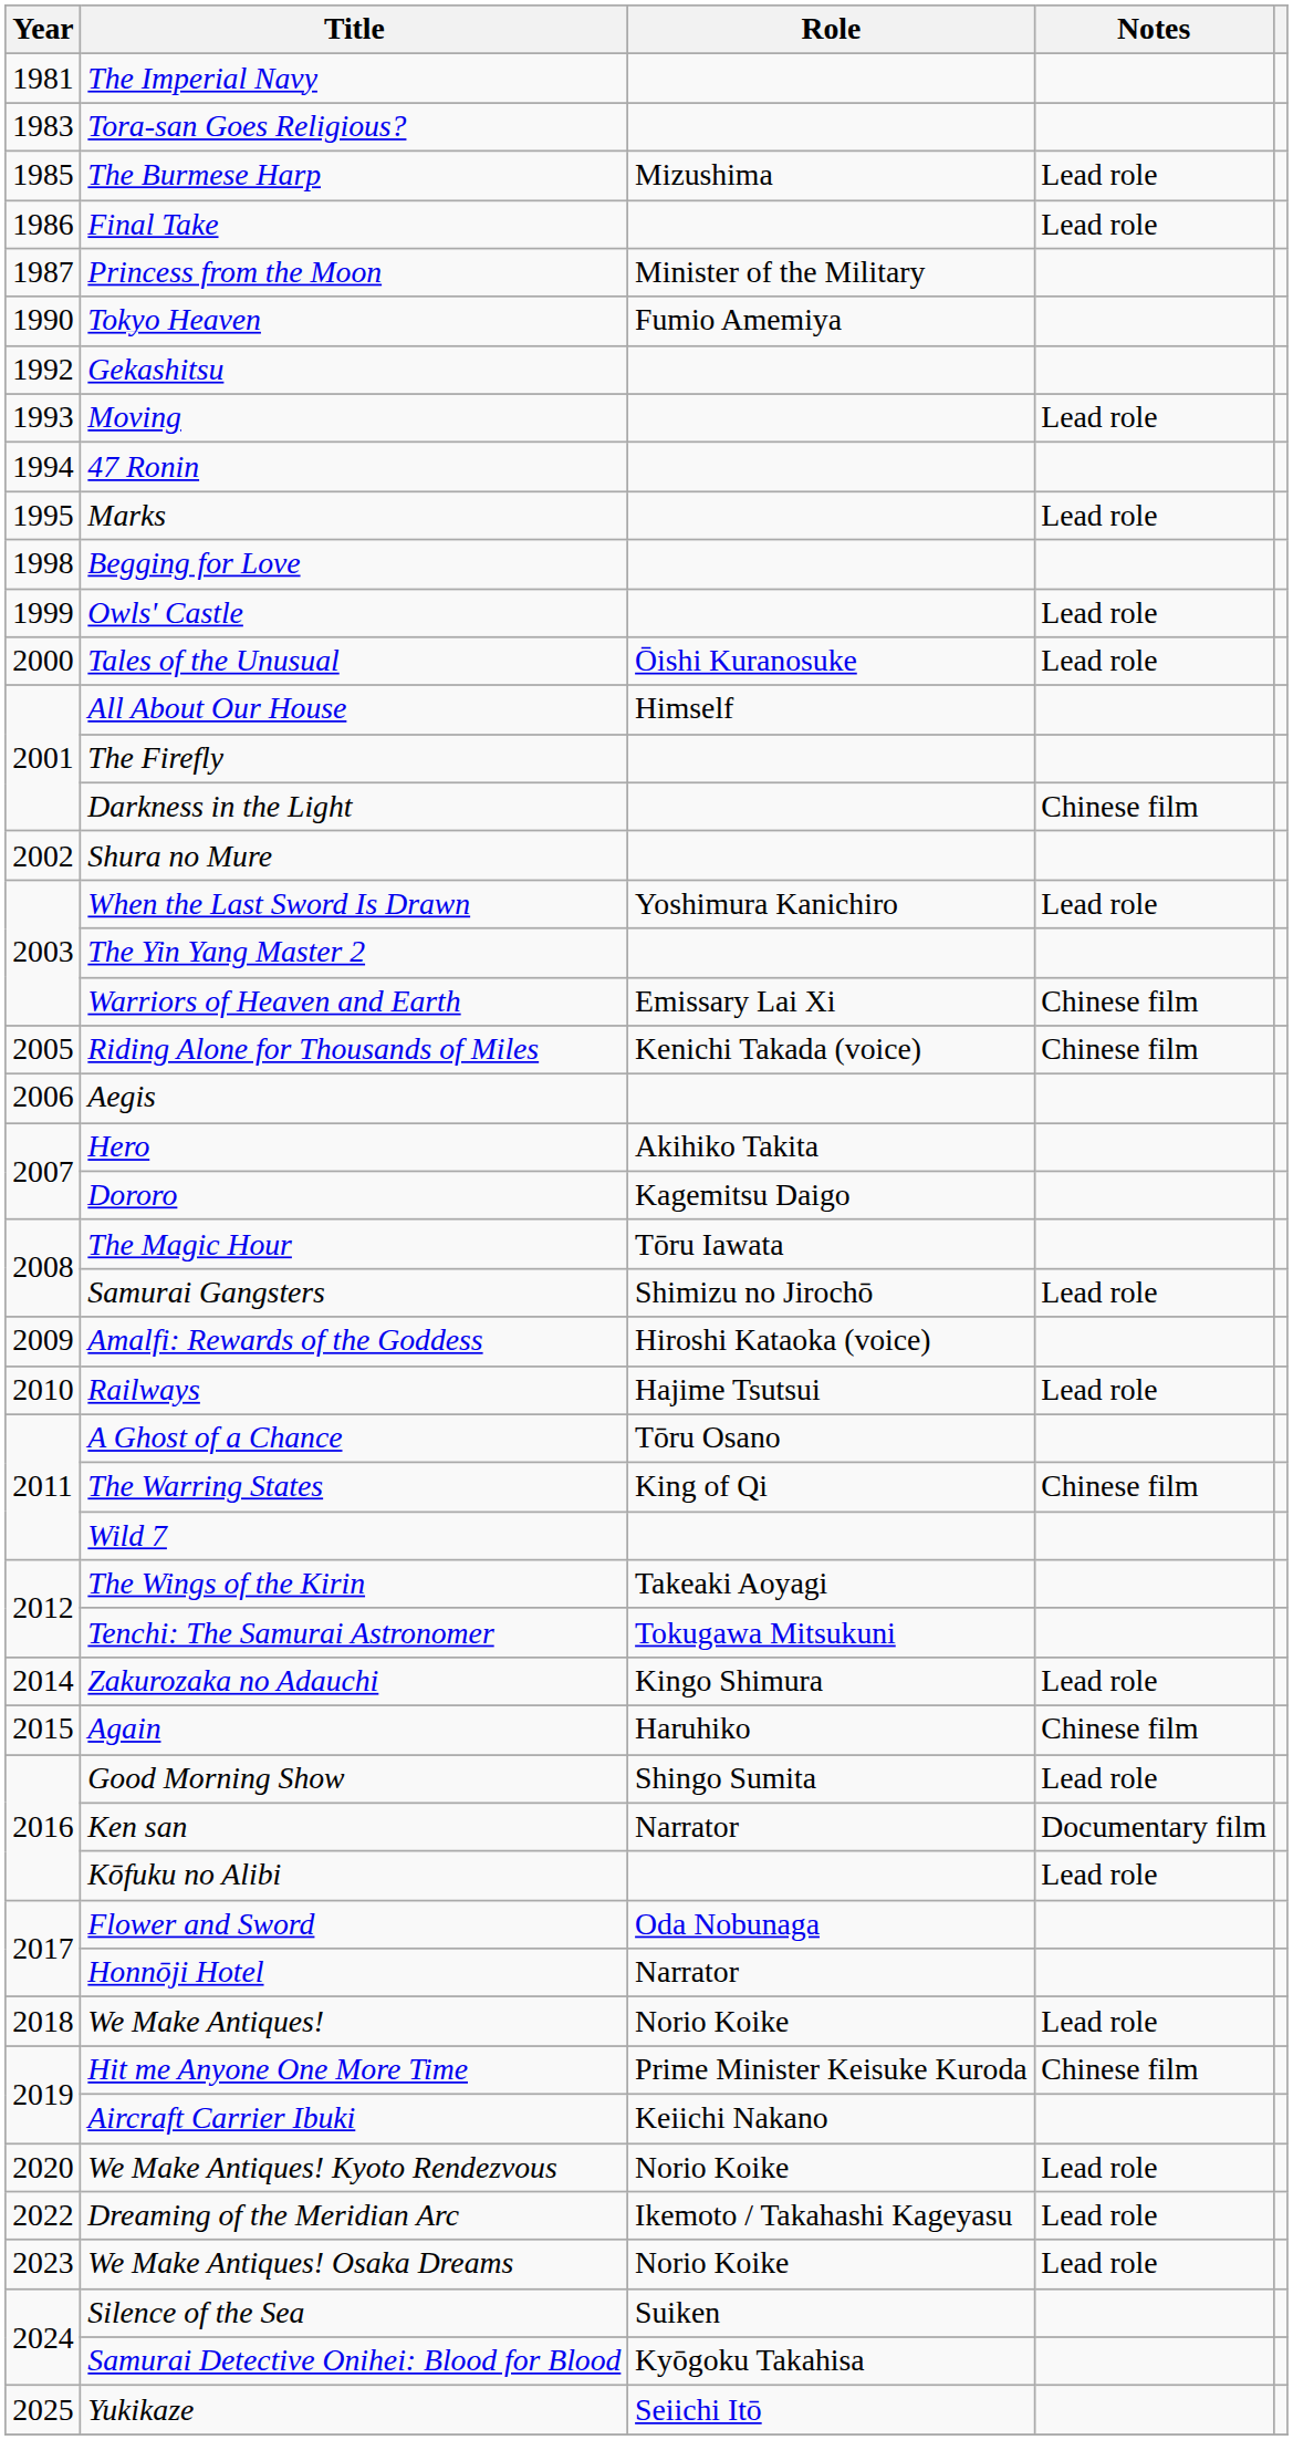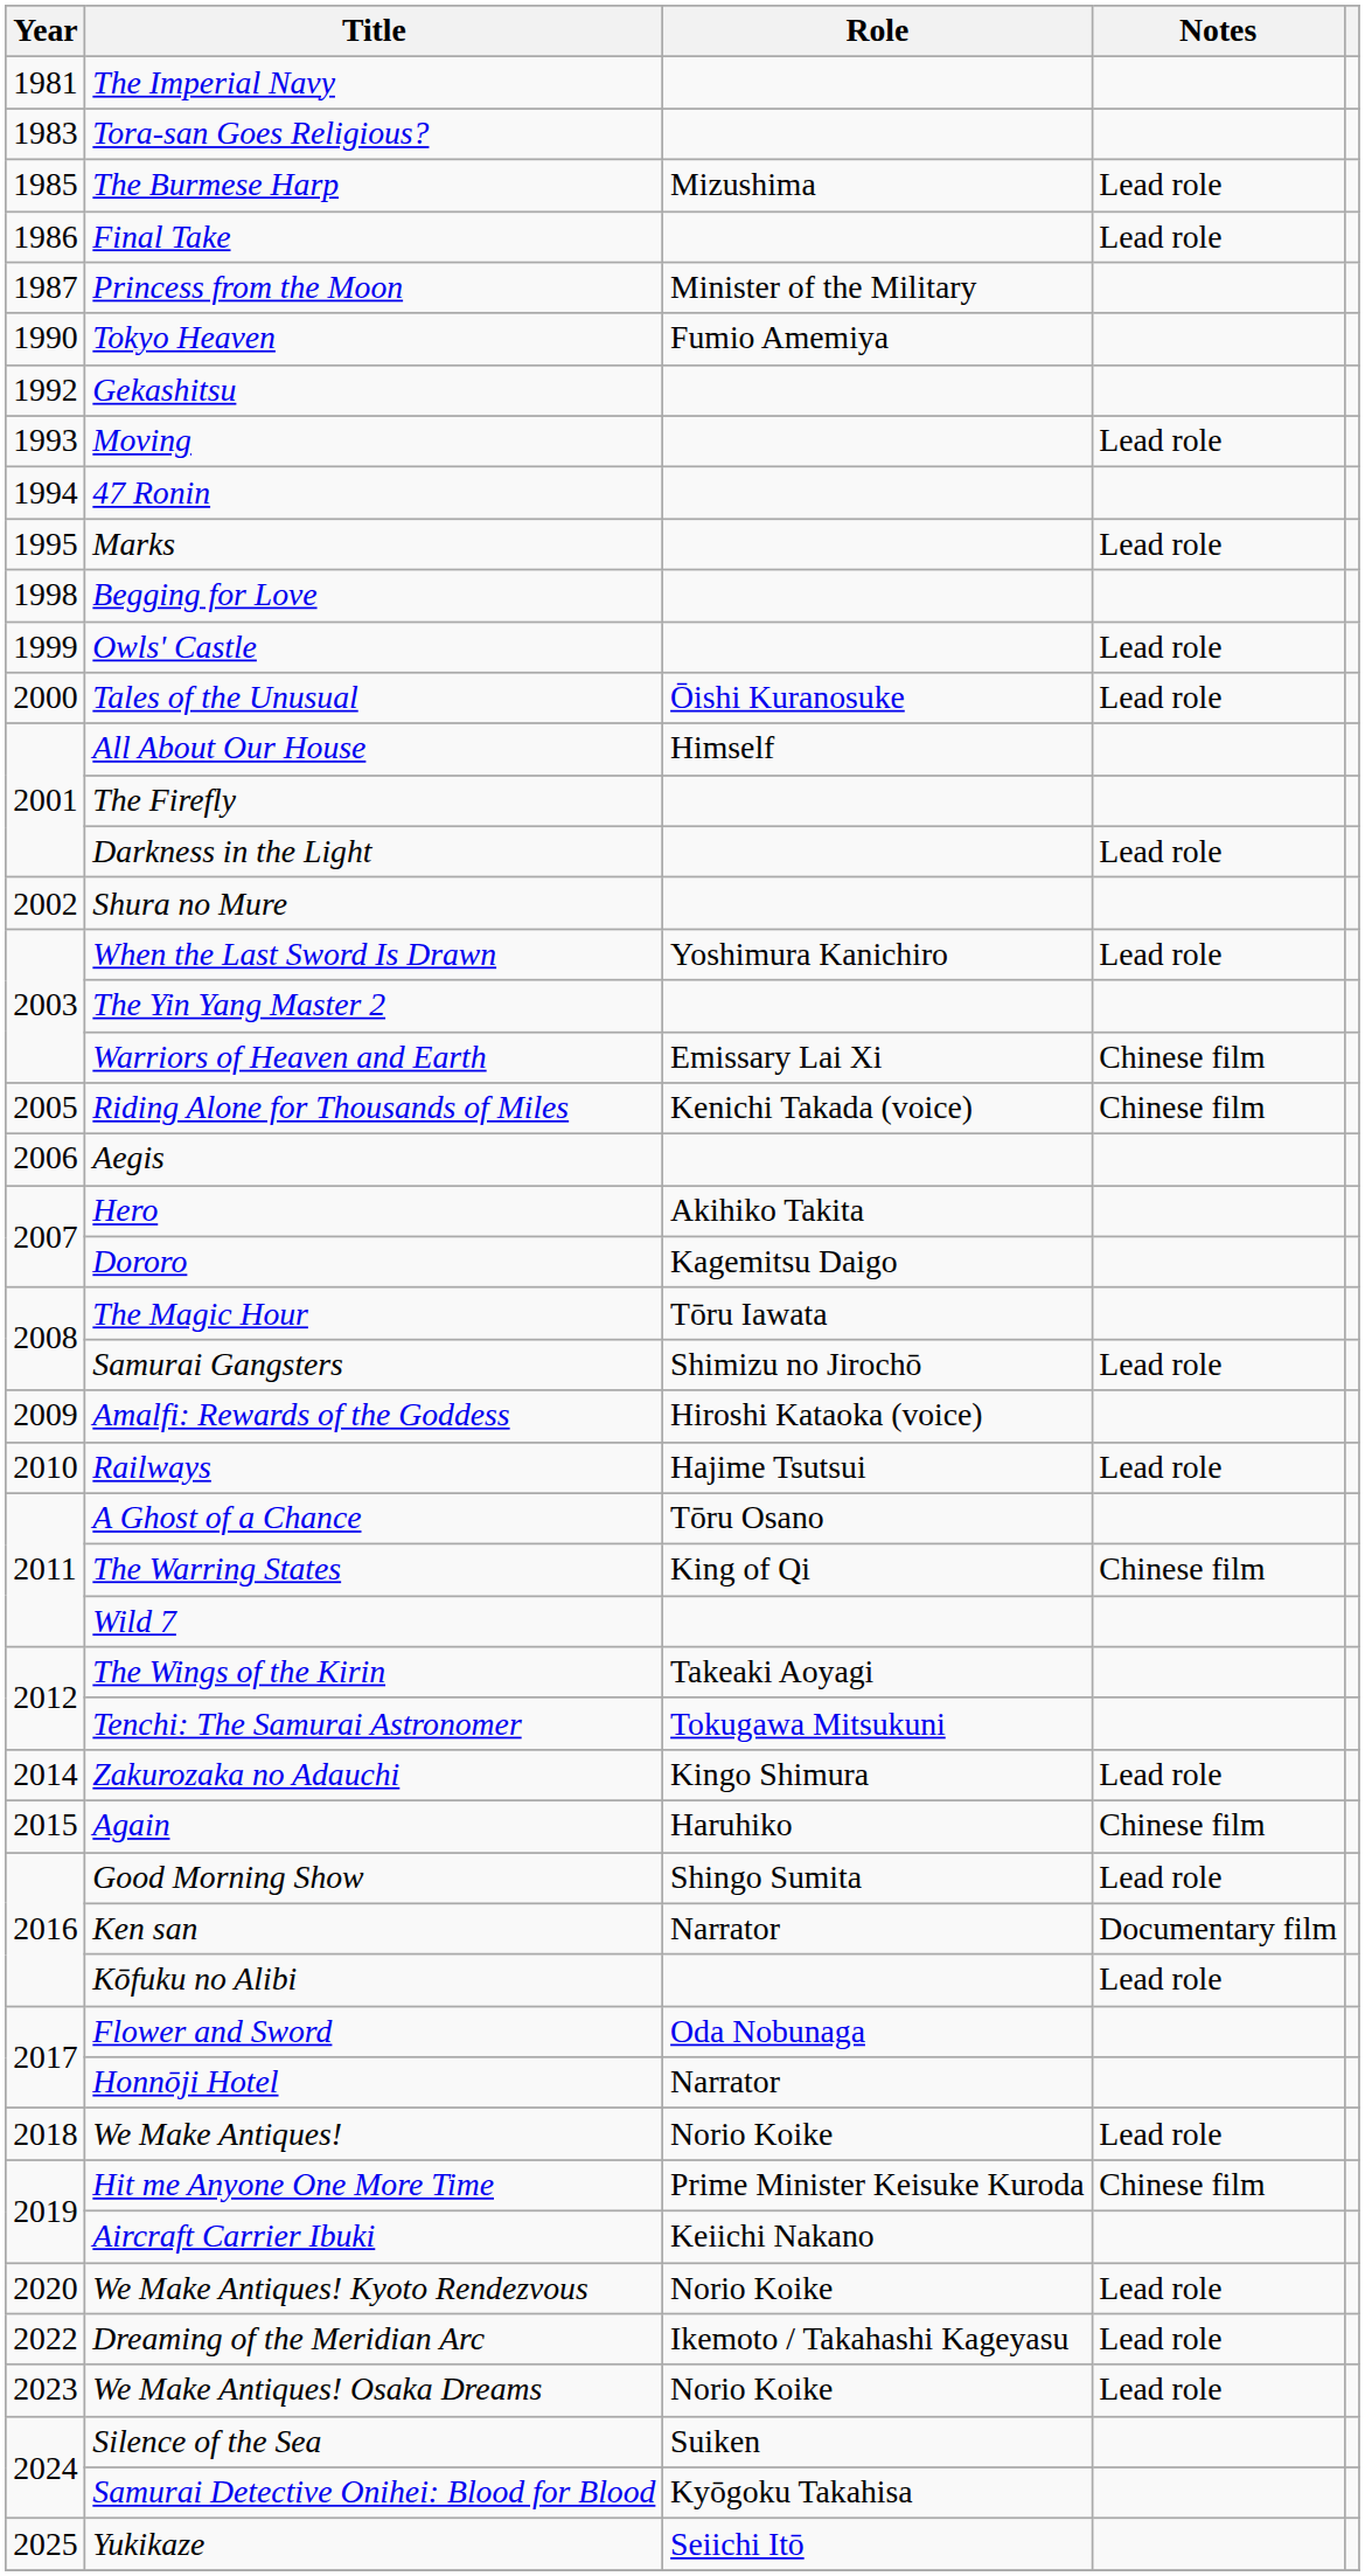Darkness in the Light | Notes: Chinese film -> Lead role
